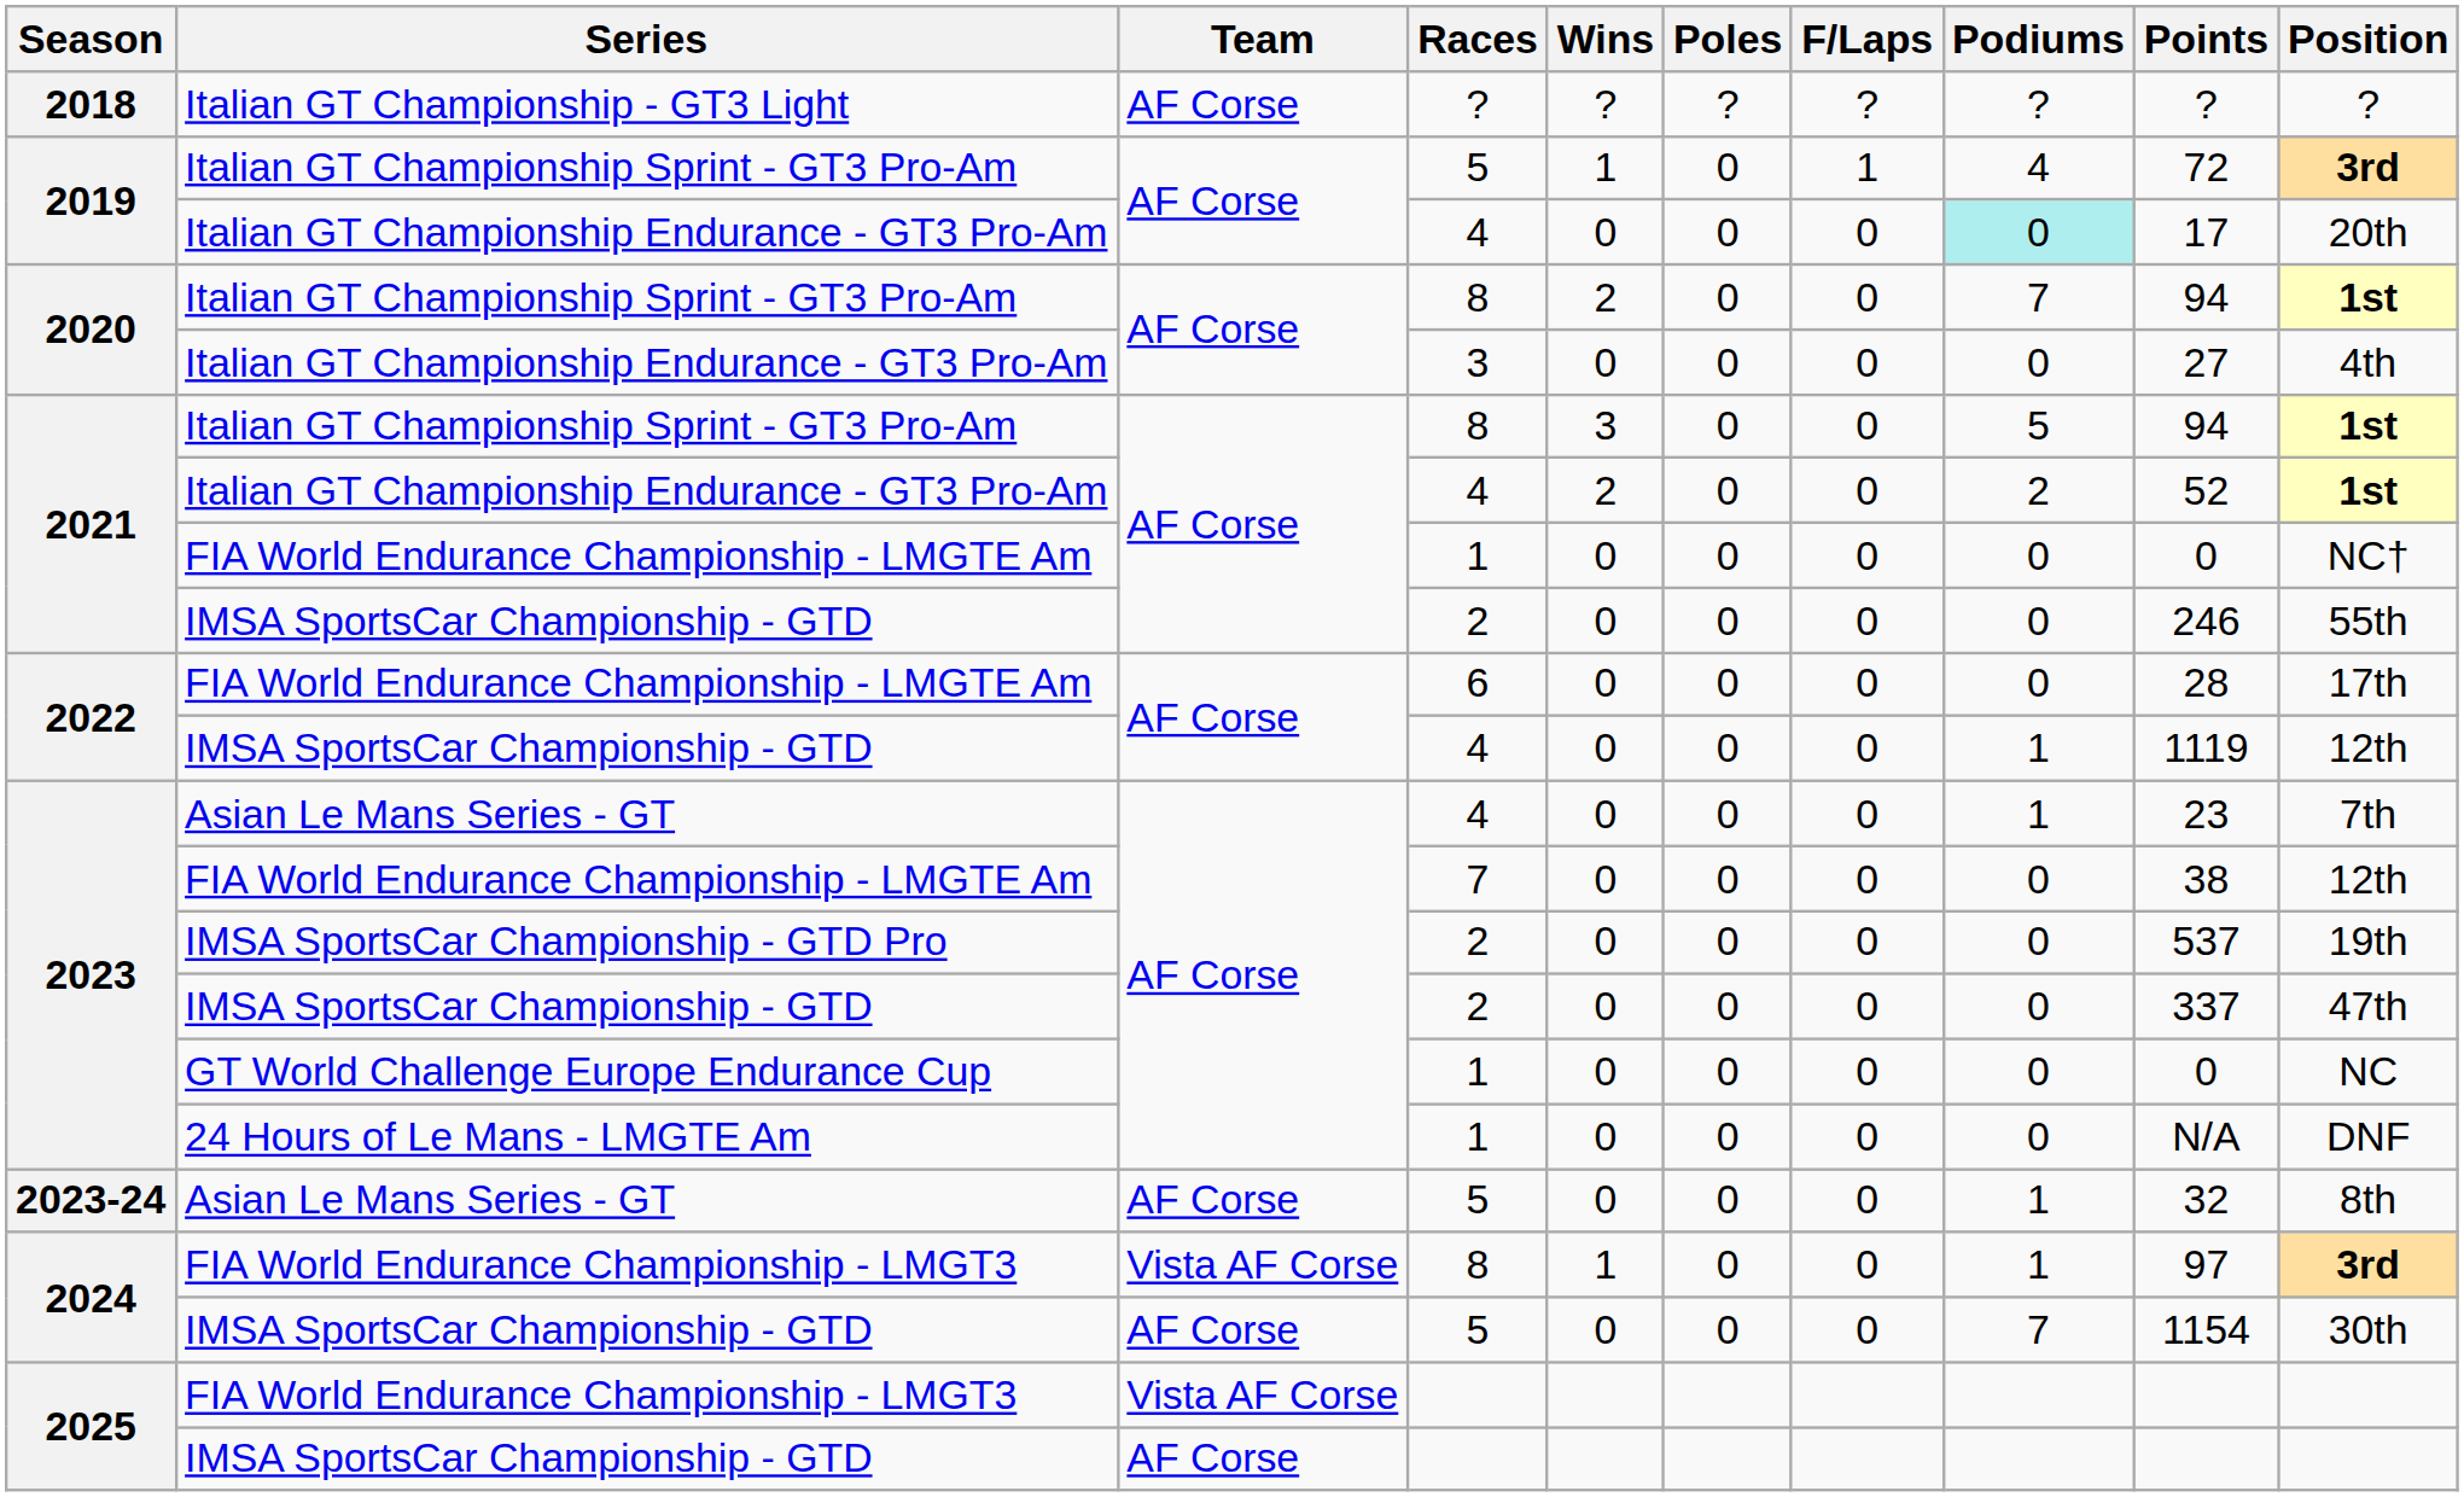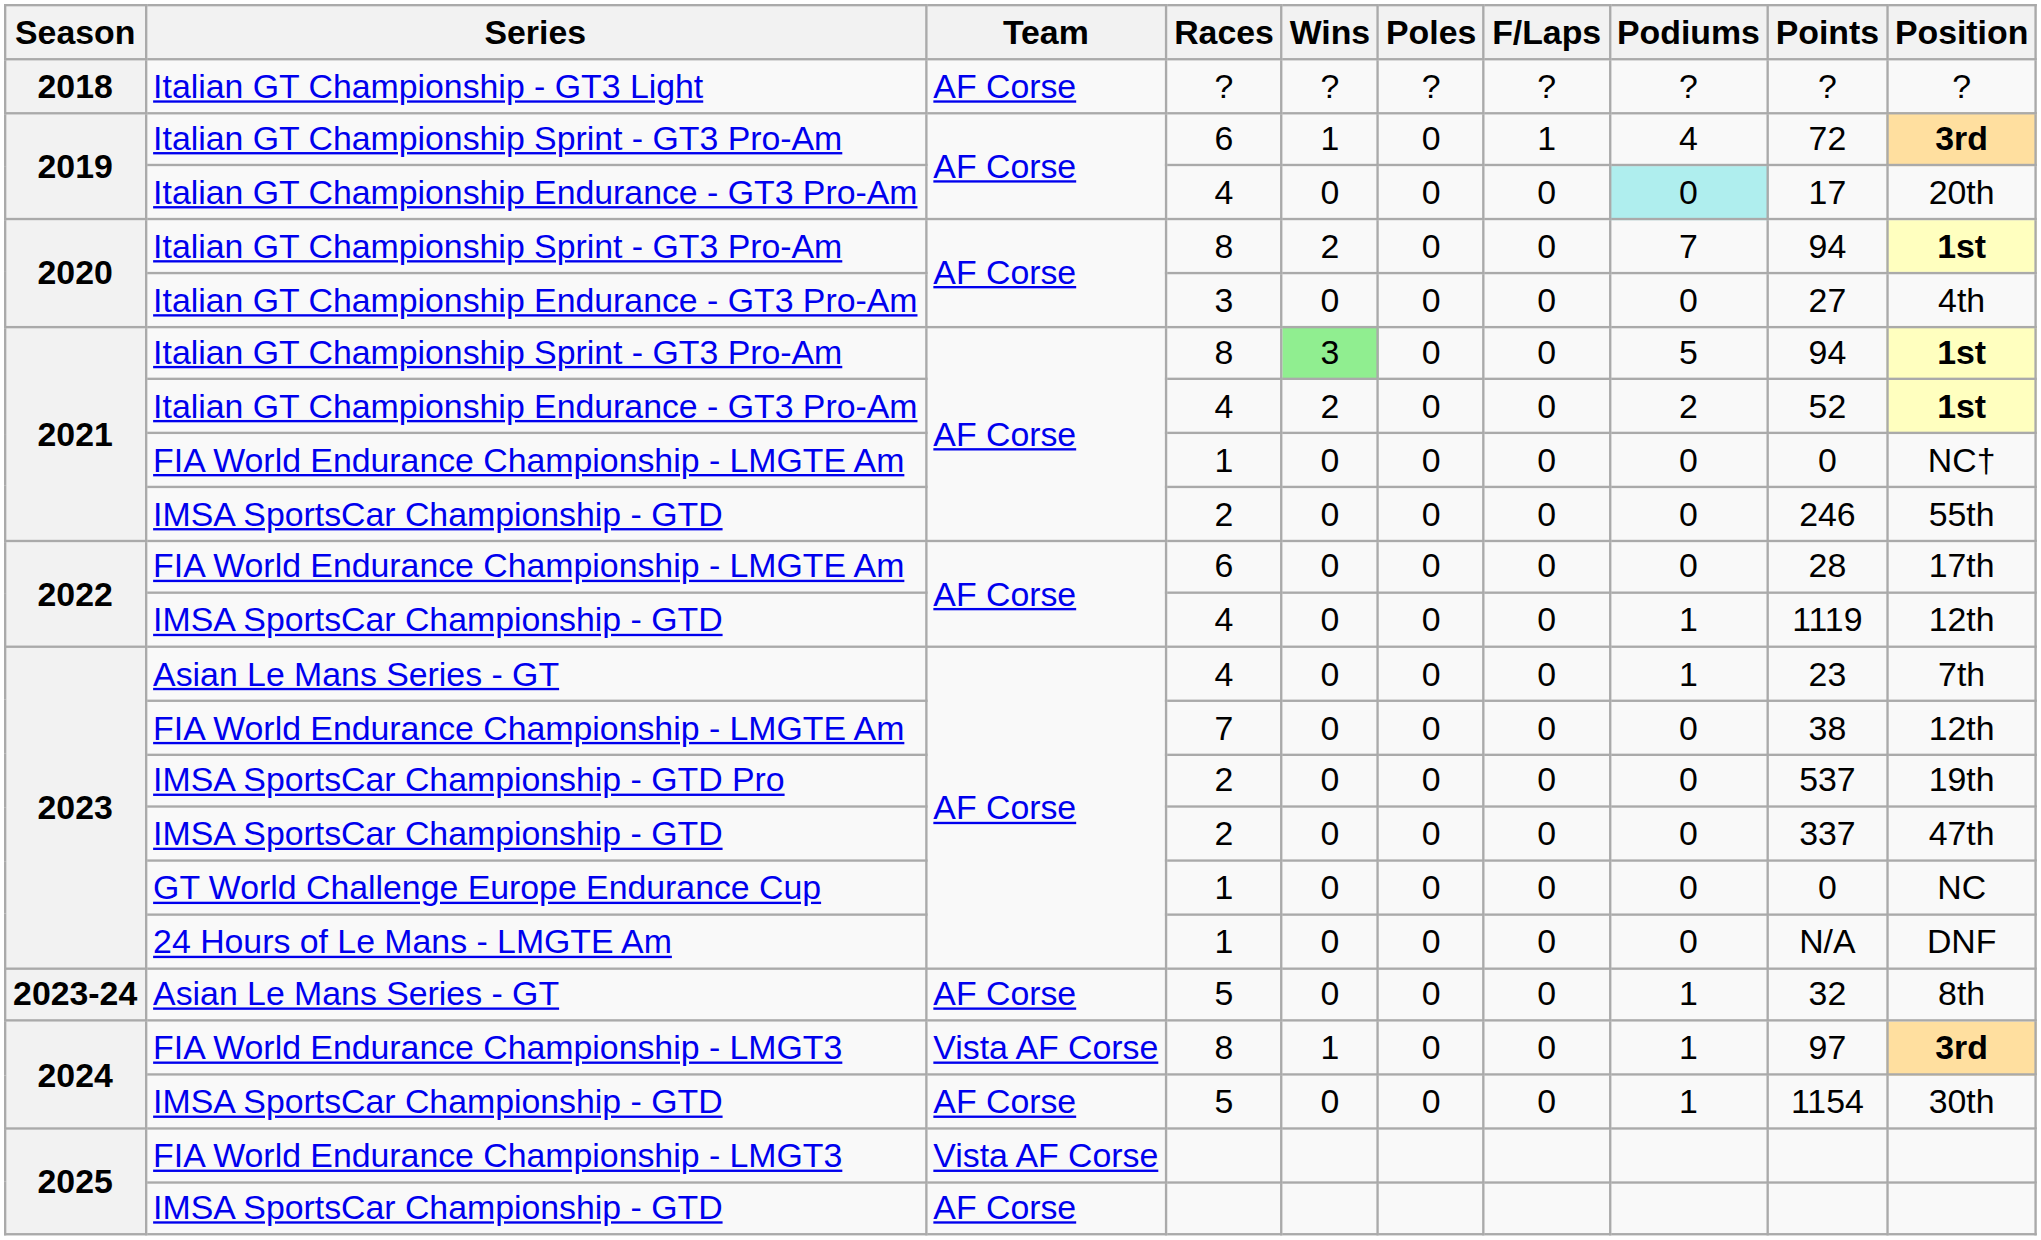2019 / Italian GT Championship Sprint - GT3 Pro-Am | Races: 5 -> 6
2021 / Italian GT Championship Sprint - GT3 Pro-Am | Wins: no background -> lightgreen background
2024 / IMSA SportsCar Championship - GTD | Podiums: 7 -> 1
